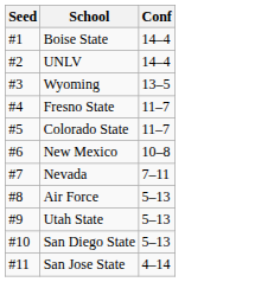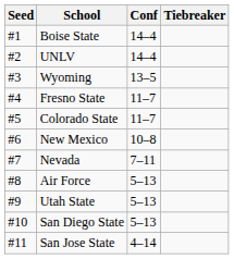+ column: Tiebreaker
